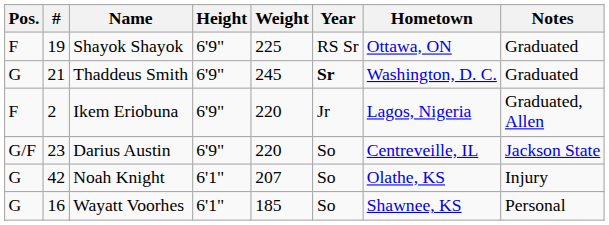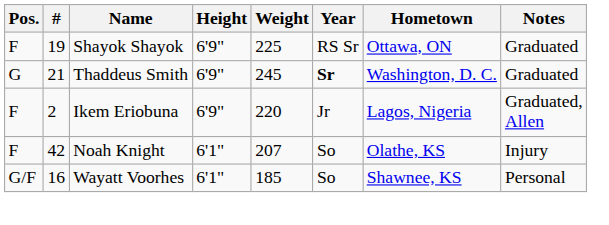- row: G/F | 23 | Darius Austin | 6'9" | 220 | So | Centreveille, IL | Jackson State
Noah Knight | Pos.: G -> F
Wayatt Voorhes | Pos.: G -> G/F
